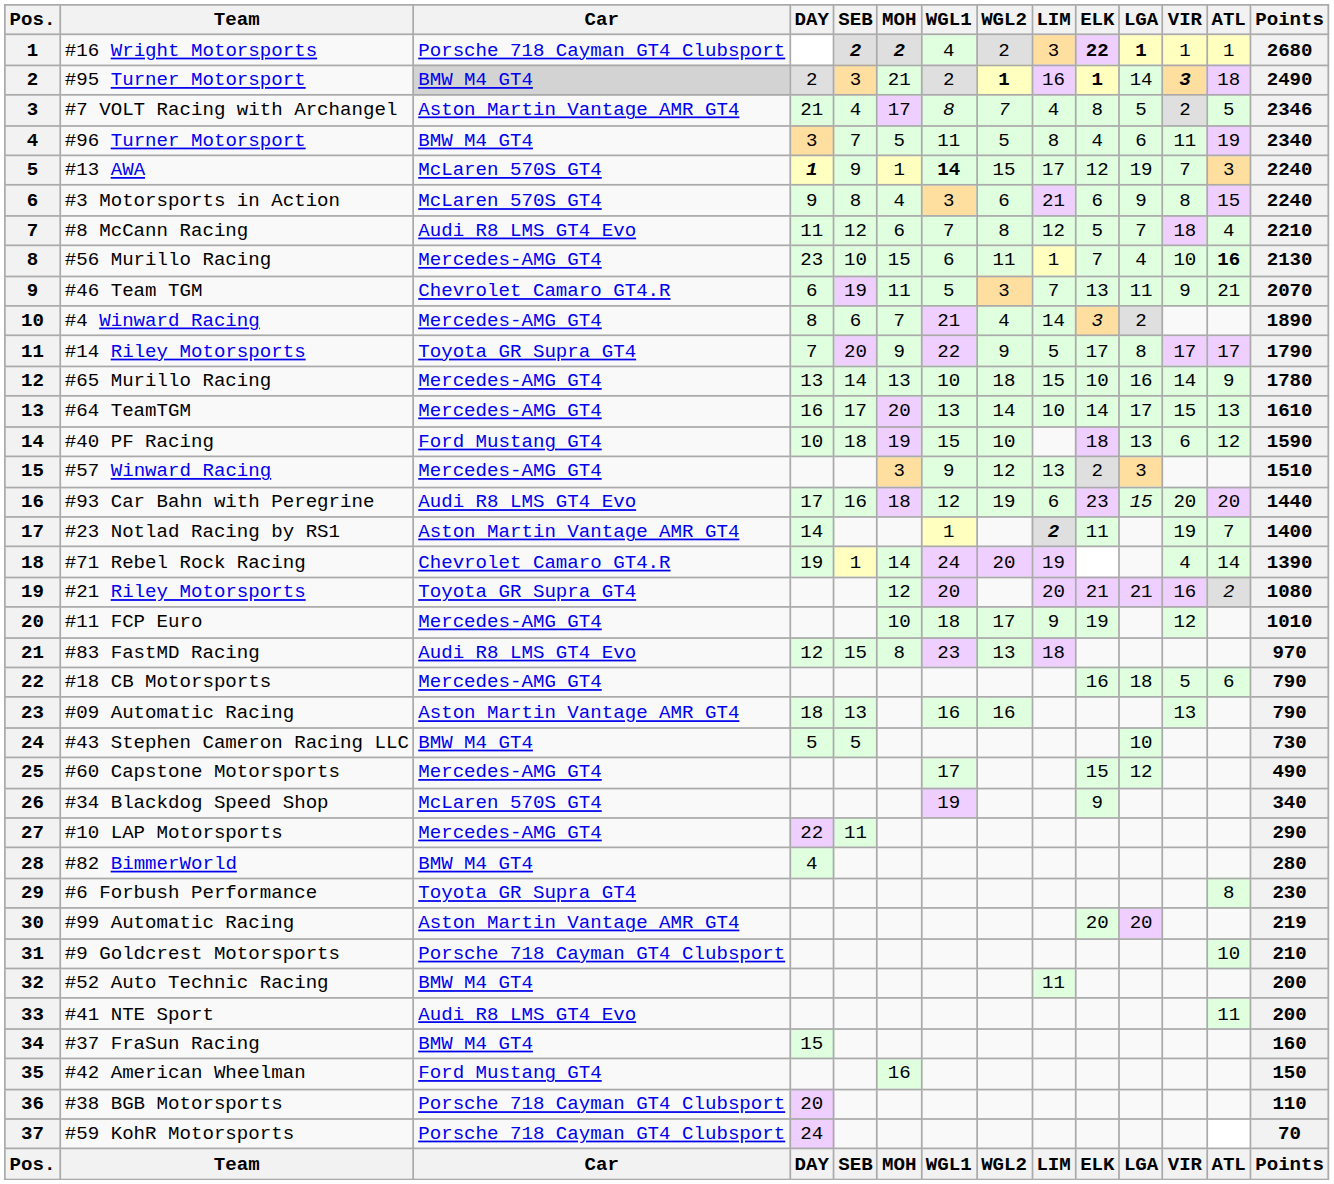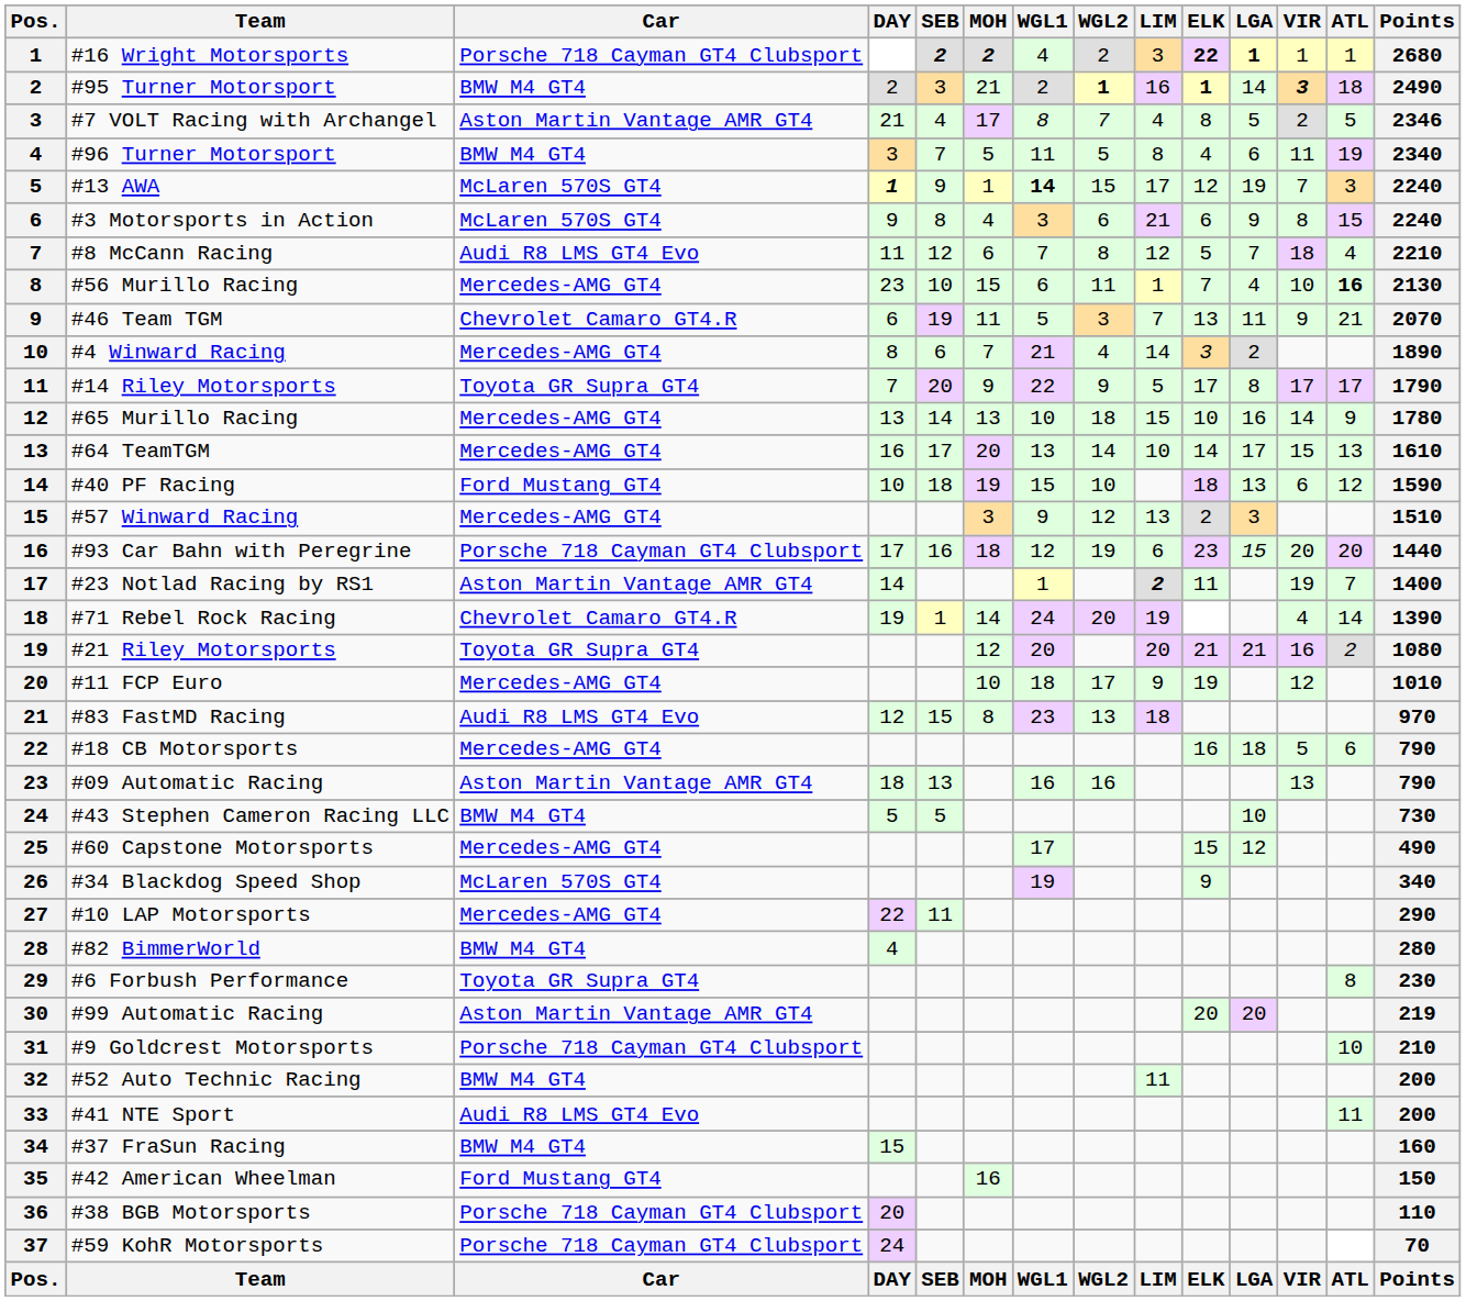#95 Turner Motorsport | Car: lightgrey background -> no background
#93 Car Bahn with Peregrine | Car: Audi R8 LMS GT4 Evo -> Porsche 718 Cayman GT4 Clubsport
